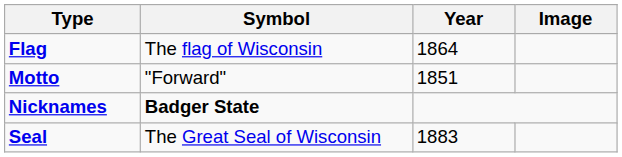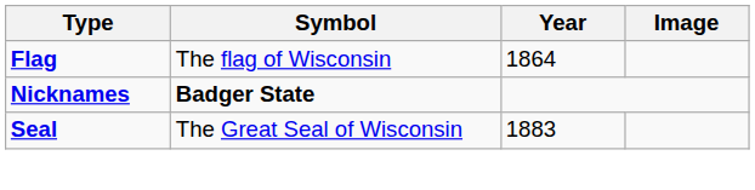- row: Motto | "Forward" | 1851
